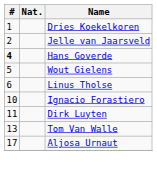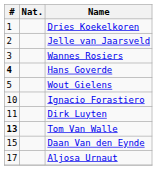+ row: 3 | Wannes Rosiers
- row: 6 | Linus Tholse
Tom Van Walle | #: normal -> bold
+ row: 15 | Daan Van den Eynde
